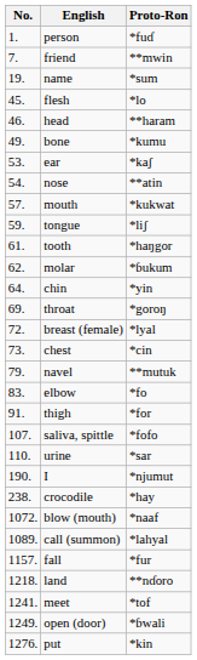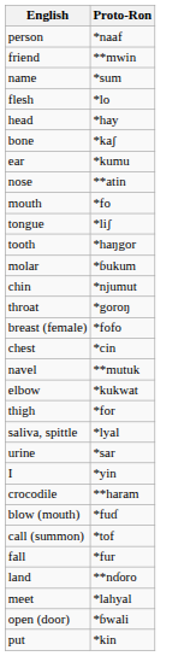- column: No. | 1. | 7. | 19. | 45. | 46. | 49. | 53. | 54. | 57. | 59. | 61. | 62. | 64. | 69. | 72. | 73. | 79. | 83. | 91. | 107. | 110. | 190. | 238. | 1072. | 1089. | 1157. | 1218. | 1241. | 1249. | 1276.
person | Proto-Ron: *fuɗ -> *naaf
head | Proto-Ron: **haram -> *hay
bone | Proto-Ron: *kumu -> *kaʃ
ear | Proto-Ron: *kaʃ -> *kumu
mouth | Proto-Ron: *kukwat -> *fo
chin | Proto-Ron: *yin -> *njumut
breast (female) | Proto-Ron: *lyal -> *fofo
elbow | Proto-Ron: *fo -> *kukwat
saliva, spittle | Proto-Ron: *fofo -> *lyal
I | Proto-Ron: *njumut -> *yin
crocodile | Proto-Ron: *hay -> **haram
blow (mouth) | Proto-Ron: *naaf -> *fuɗ
call (summon) | Proto-Ron: *lahyal -> *tof
meet | Proto-Ron: *tof -> *lahyal
